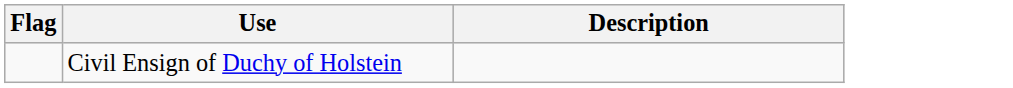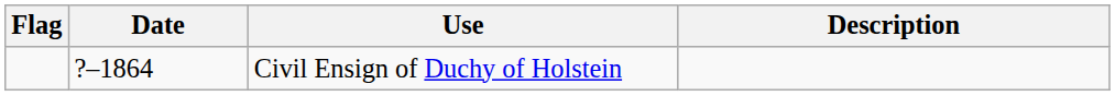+ column: Date | ?–1864
